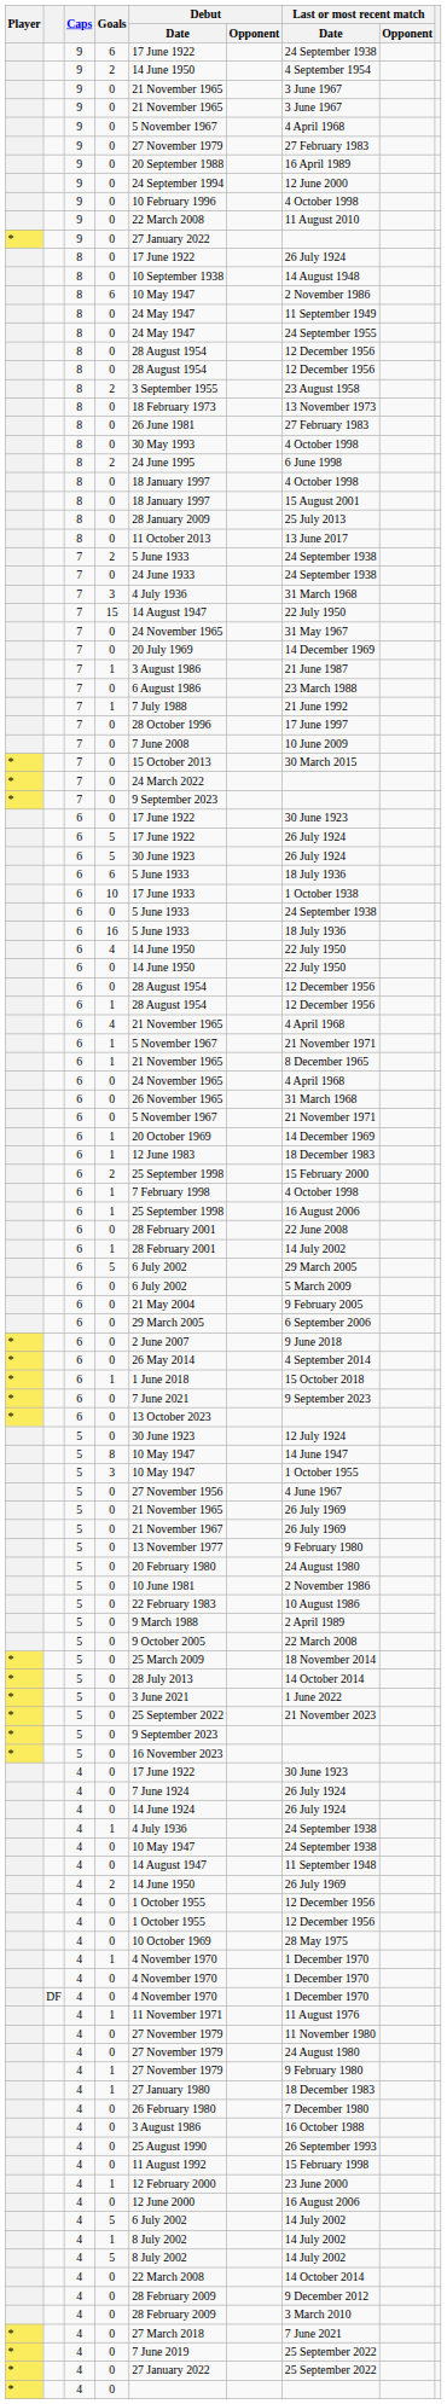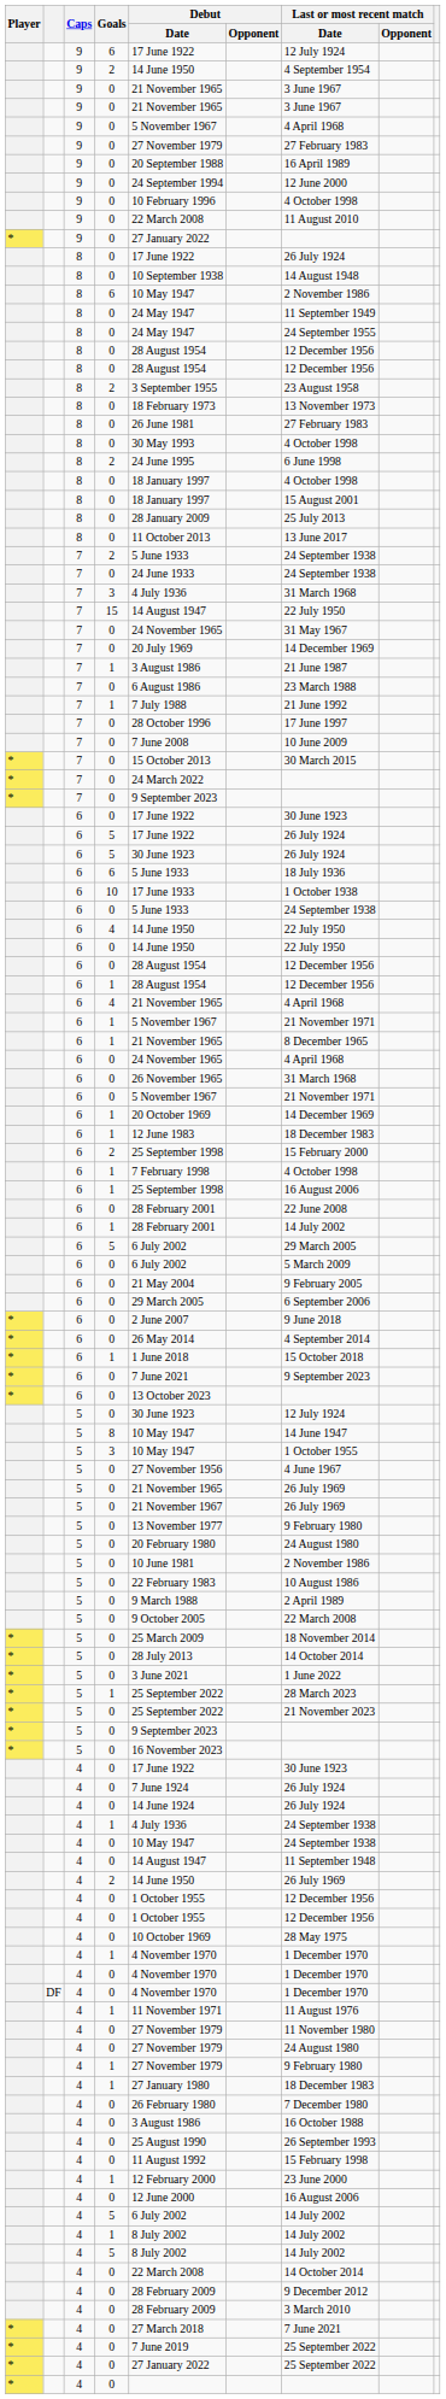9 / 6 | Last or most recent match / Date: 24 September 1938 -> 12 July 1924
- row: 6 | 16 | 5 June 1933 | 18 July 1936
+ row: * | 5 | 1 | 25 September 2022 | 28 March 2023
